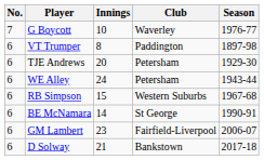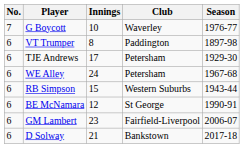TJE Andrews | Innings: 20 -> 17
WE Alley | Season: 1943-44 -> 1967-68
RB Simpson | Season: 1967-68 -> 1943-44
BE McNamara | Innings: 14 -> 12
